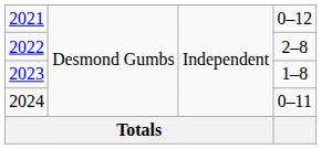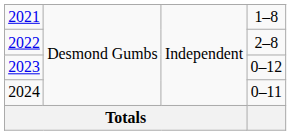2021 | column 4: 0–12 -> 1–8
2023 | column 4: 1–8 -> 0–12
